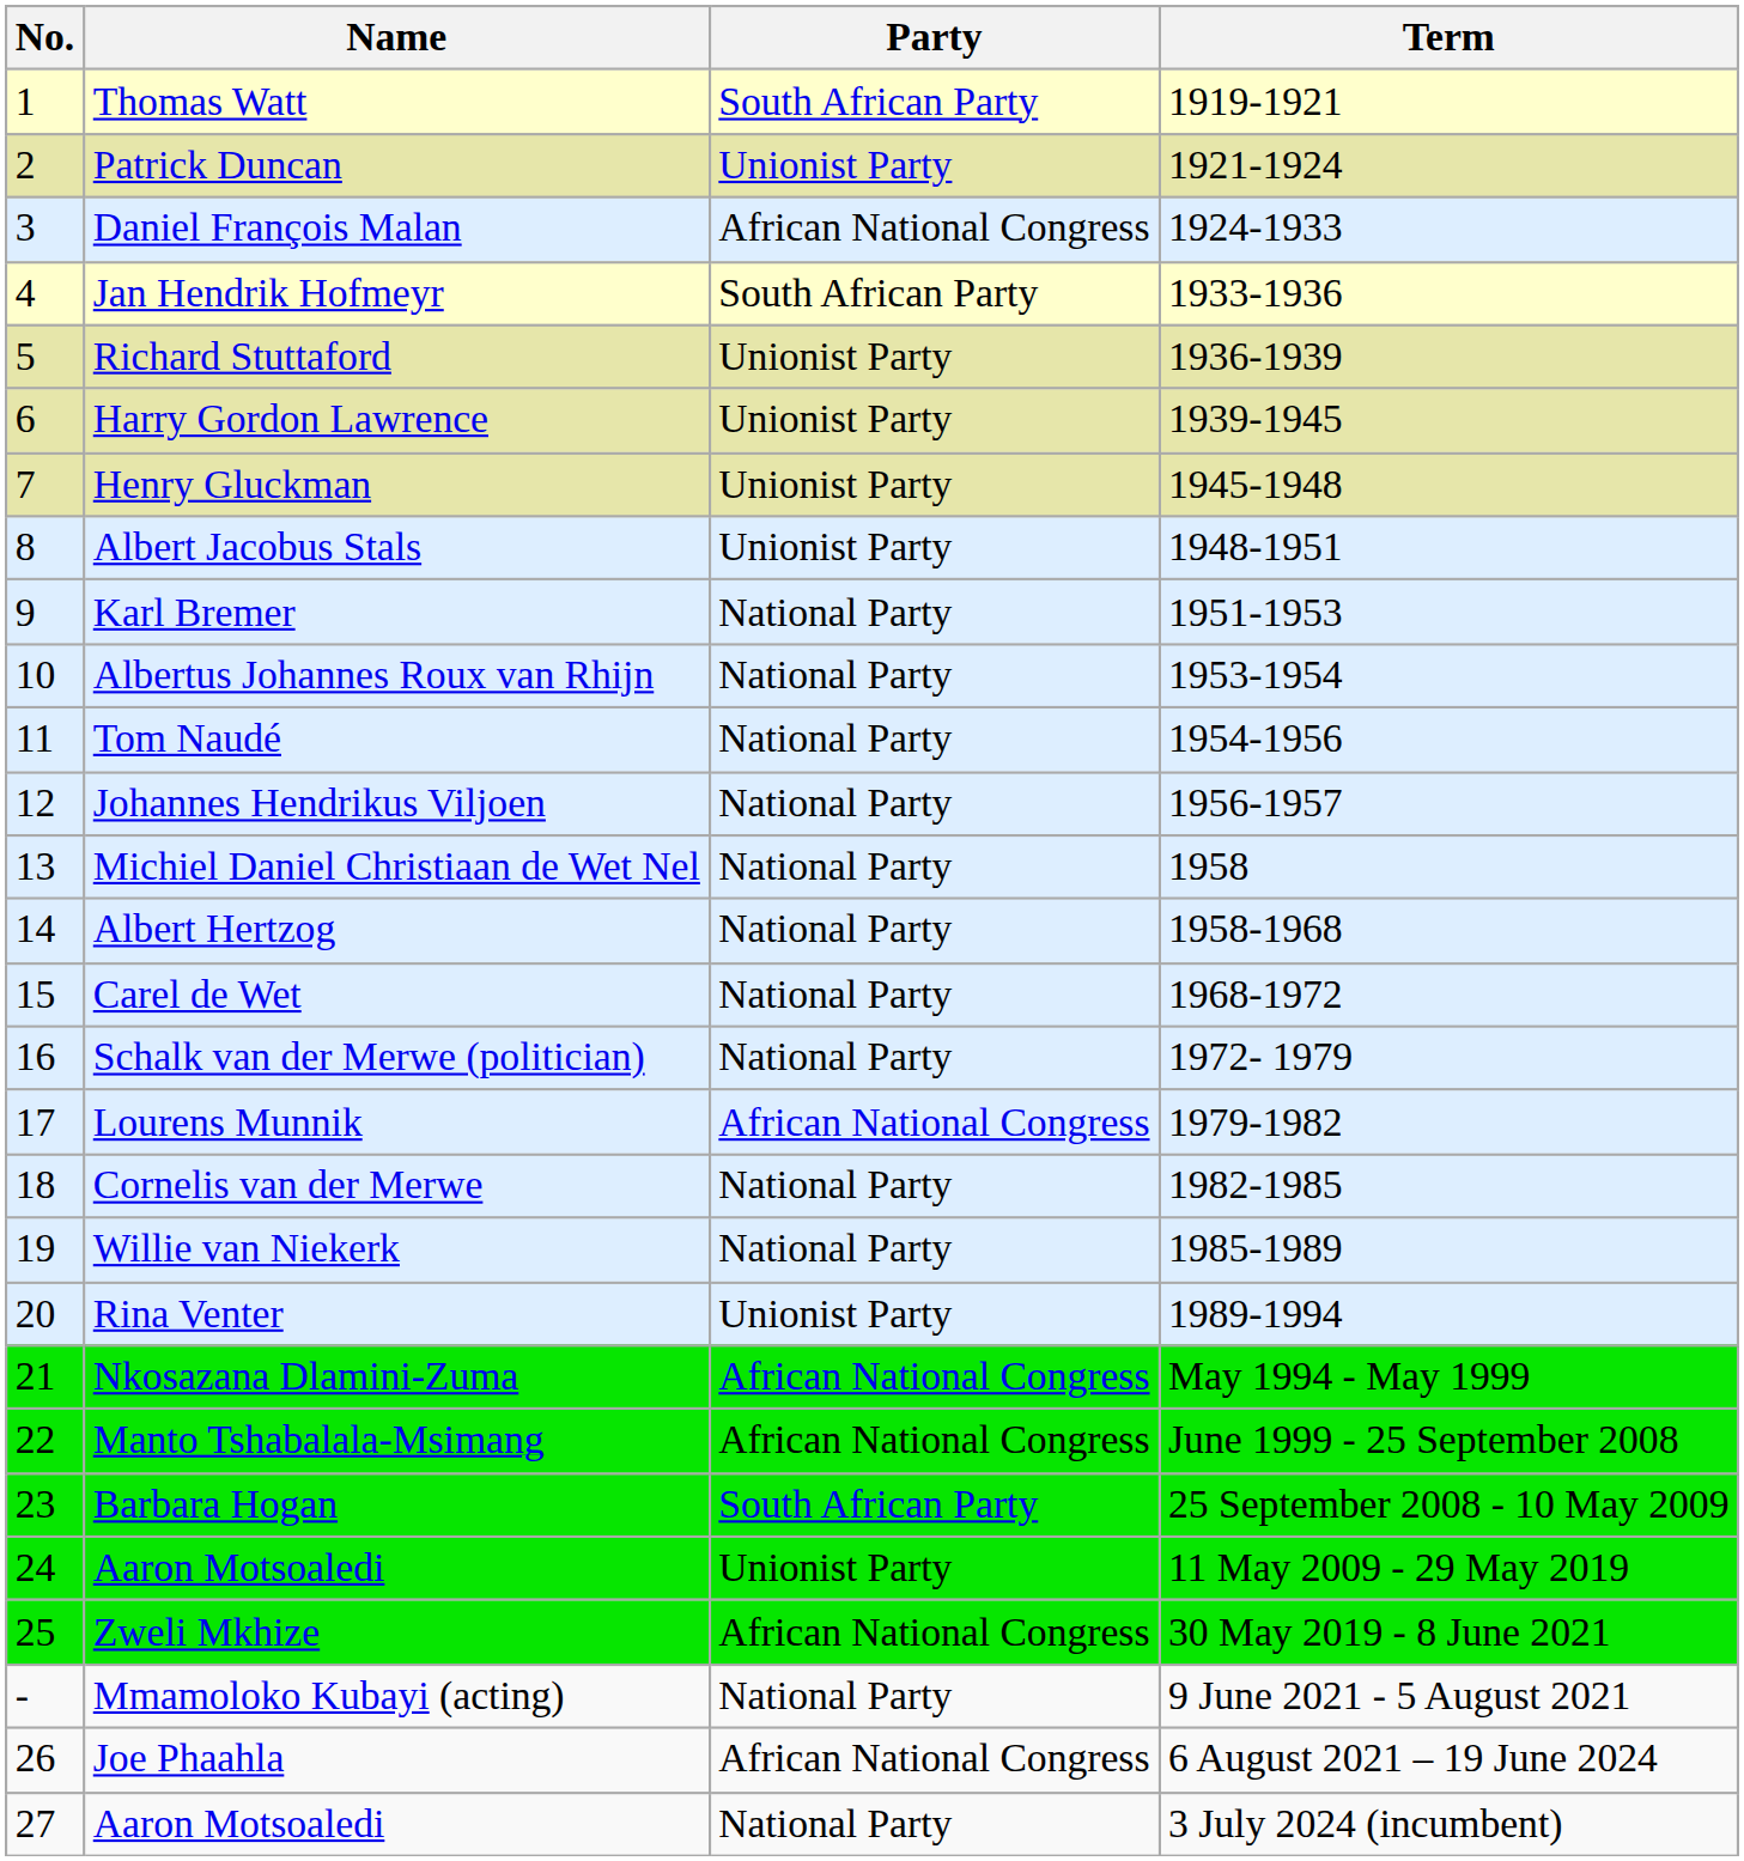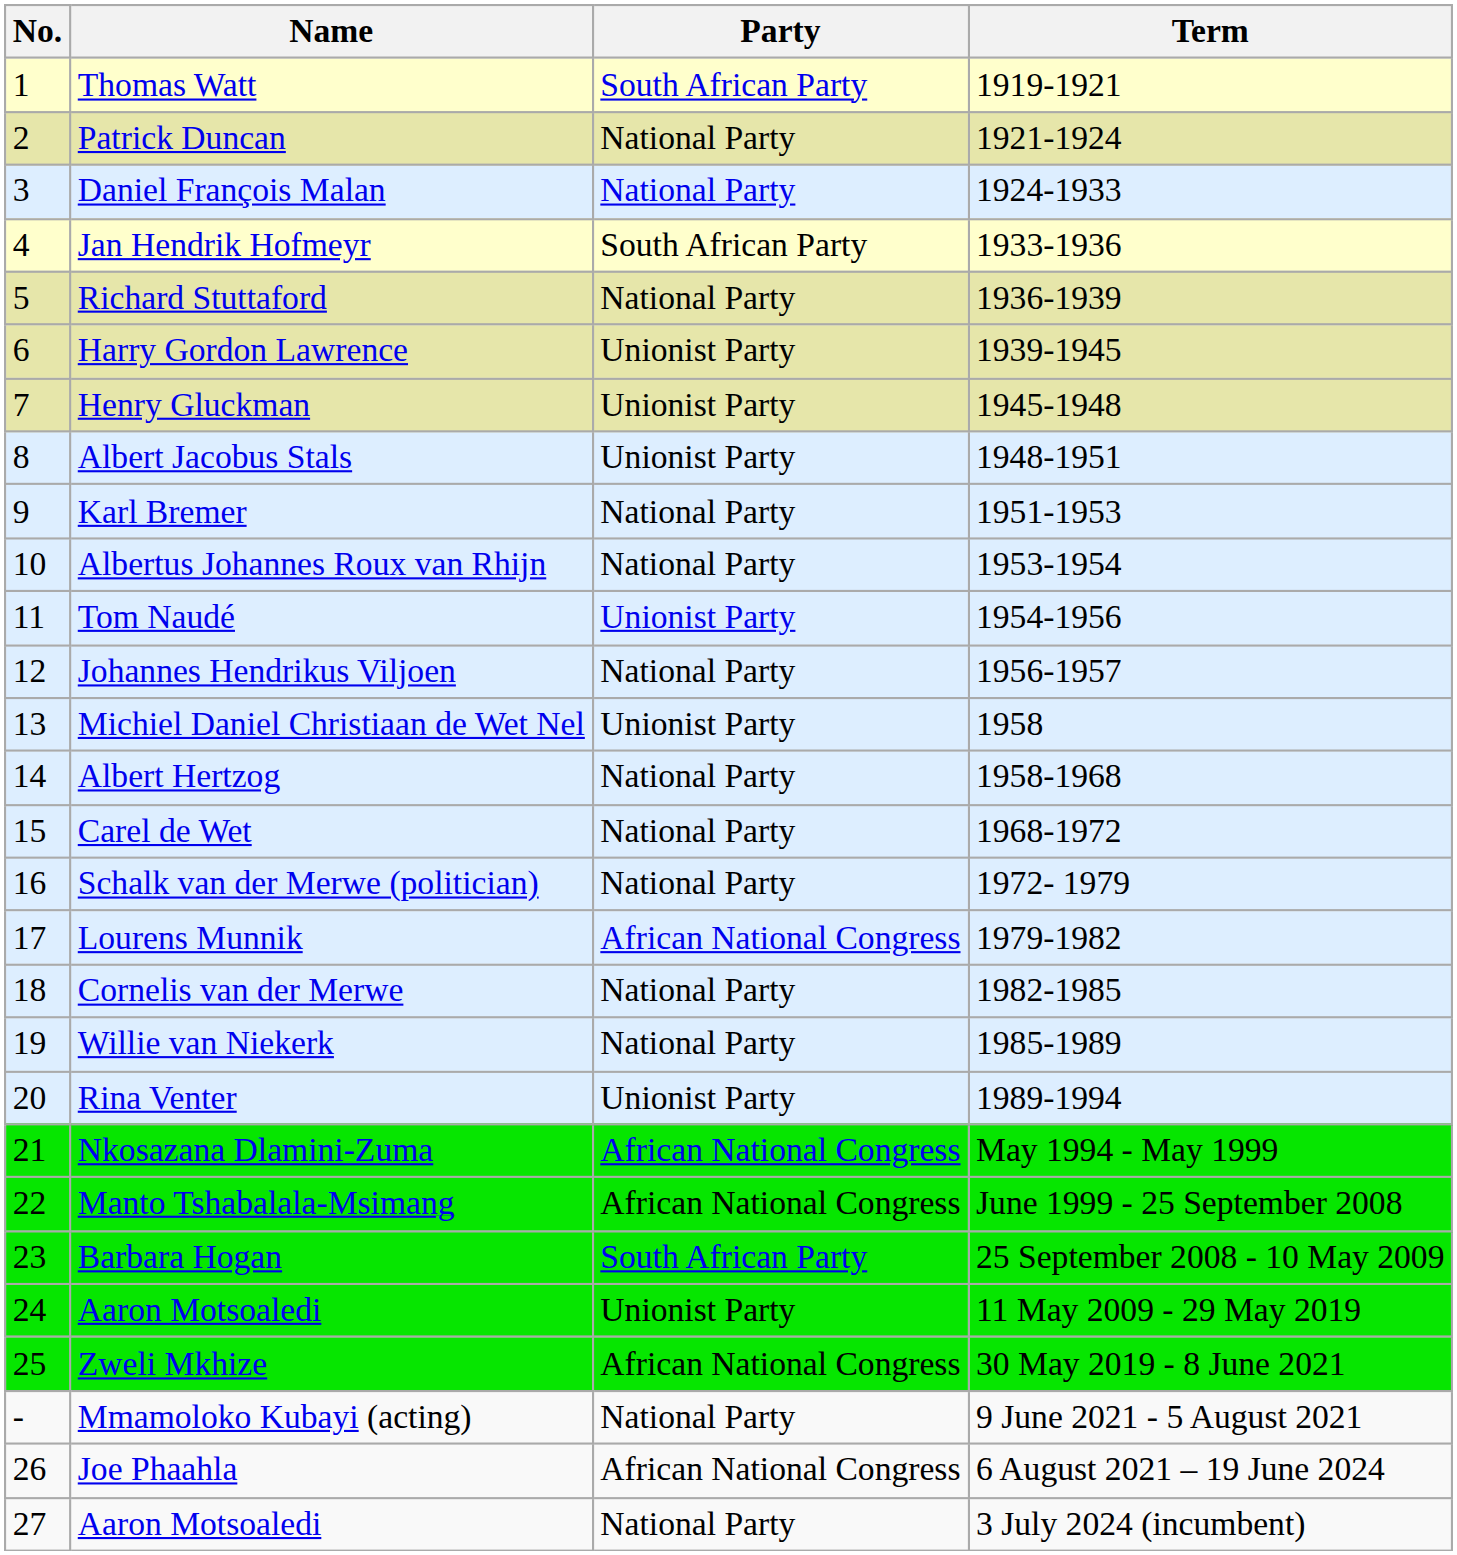Patrick Duncan | Party: Unionist Party -> National Party
Daniel François Malan | Party: African National Congress -> National Party
Richard Stuttaford | Party: Unionist Party -> National Party
Tom Naudé | Party: National Party -> Unionist Party
Michiel Daniel Christiaan de Wet Nel | Party: National Party -> Unionist Party
